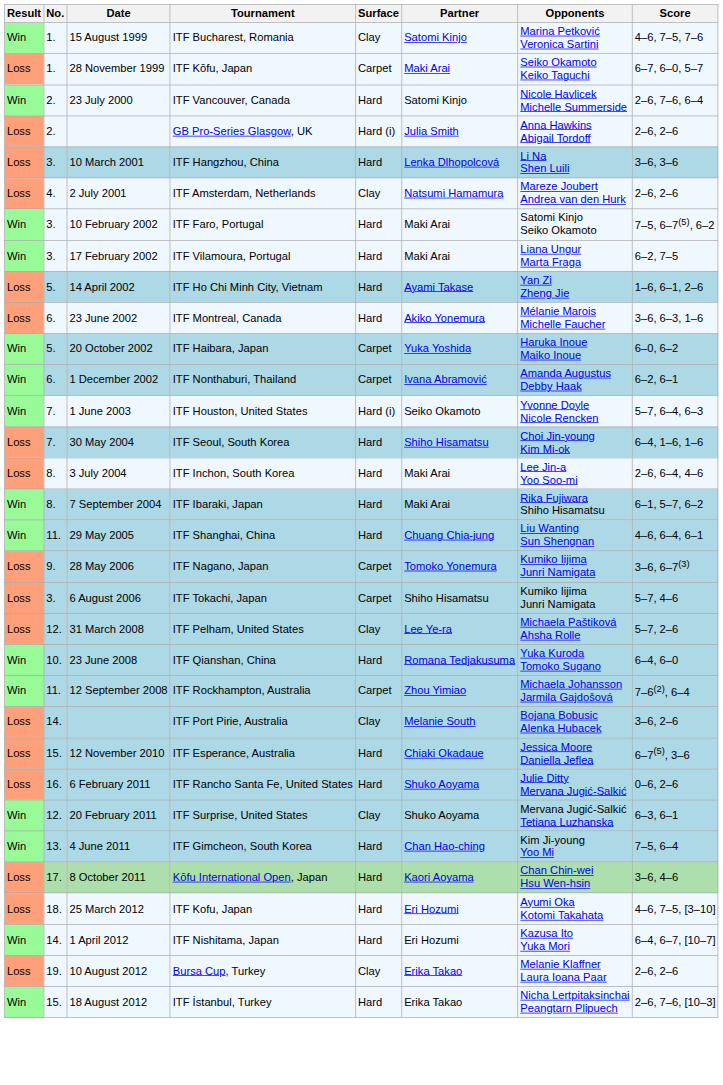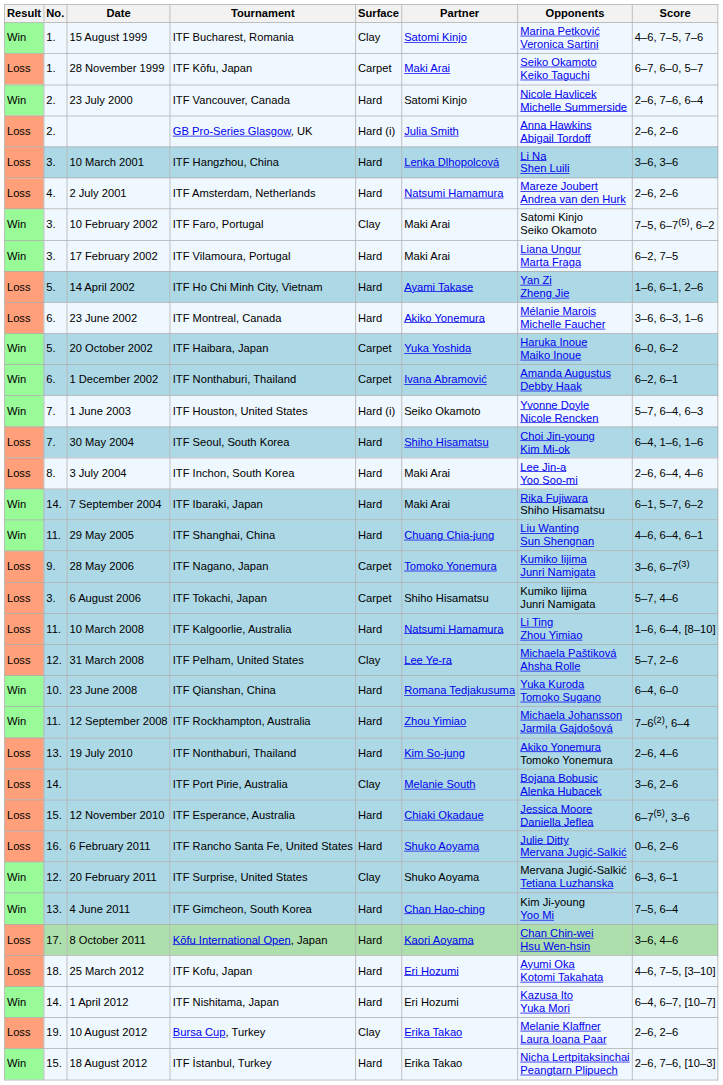2 July 2001 | Surface: Clay -> Hard
10 February 2002 | Surface: Hard -> Clay
7 September 2004 | No.: 8. -> 14.
+ row: Loss | 11. | 10 March 2008 | ITF Kalgoorlie, Australia | Hard | Natsumi Hamamura | Li Ting Zhou Yimiao | 1–6, 6–4, [8–10]
12 September 2008 | Surface: Carpet -> Hard
+ row: Loss | 13. | 19 July 2010 | ITF Nonthaburi, Thailand | Hard | Kim So-jung | Akiko Yonemura Tomoko Yonemura | 2–6, 4–6
